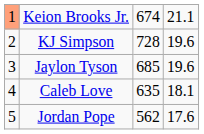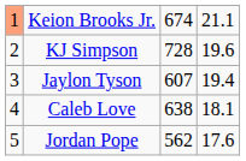Jaylon Tyson | column 3: 685 -> 607
Jaylon Tyson | column 4: 19.6 -> 19.4
Caleb Love | column 3: 635 -> 638
